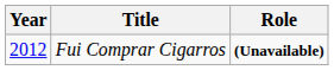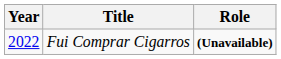Fui Comprar Cigarros | Year: 2012 -> 2022
